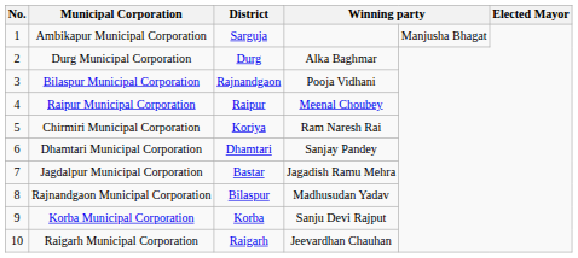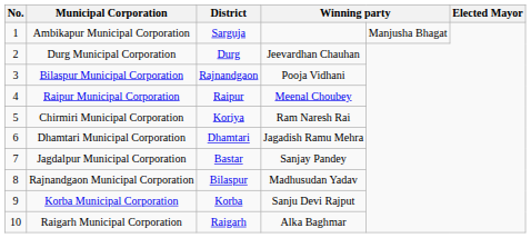Durg Municipal Corporation | column 4: Alka Baghmar -> Jeevardhan Chauhan
Dhamtari Municipal Corporation | column 4: Sanjay Pandey -> Jagadish Ramu Mehra
Jagdalpur Municipal Corporation | column 4: Jagadish Ramu Mehra -> Sanjay Pandey
Raigarh Municipal Corporation | column 4: Jeevardhan Chauhan -> Alka Baghmar
